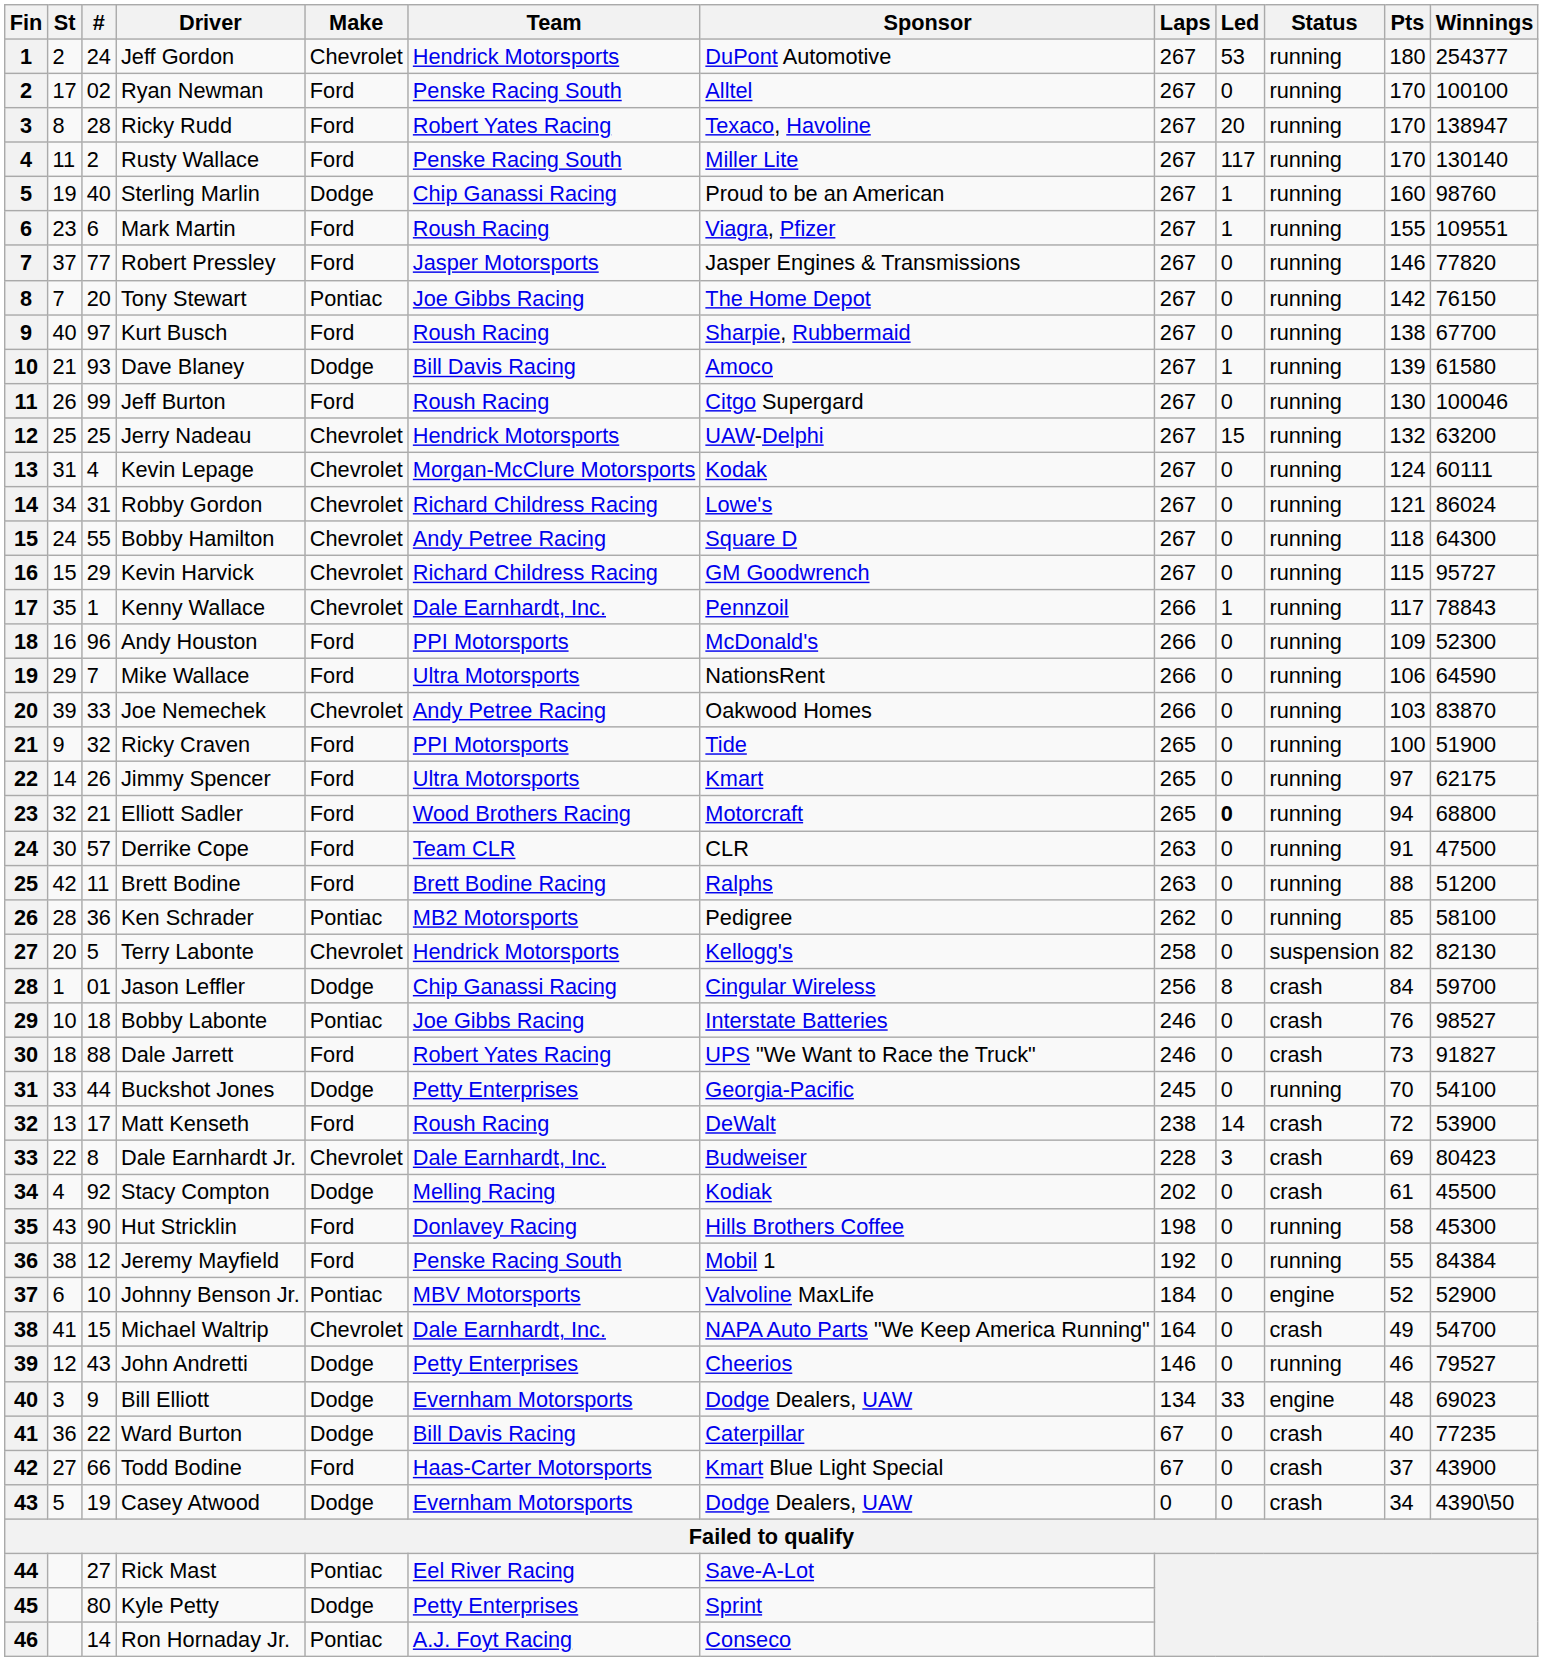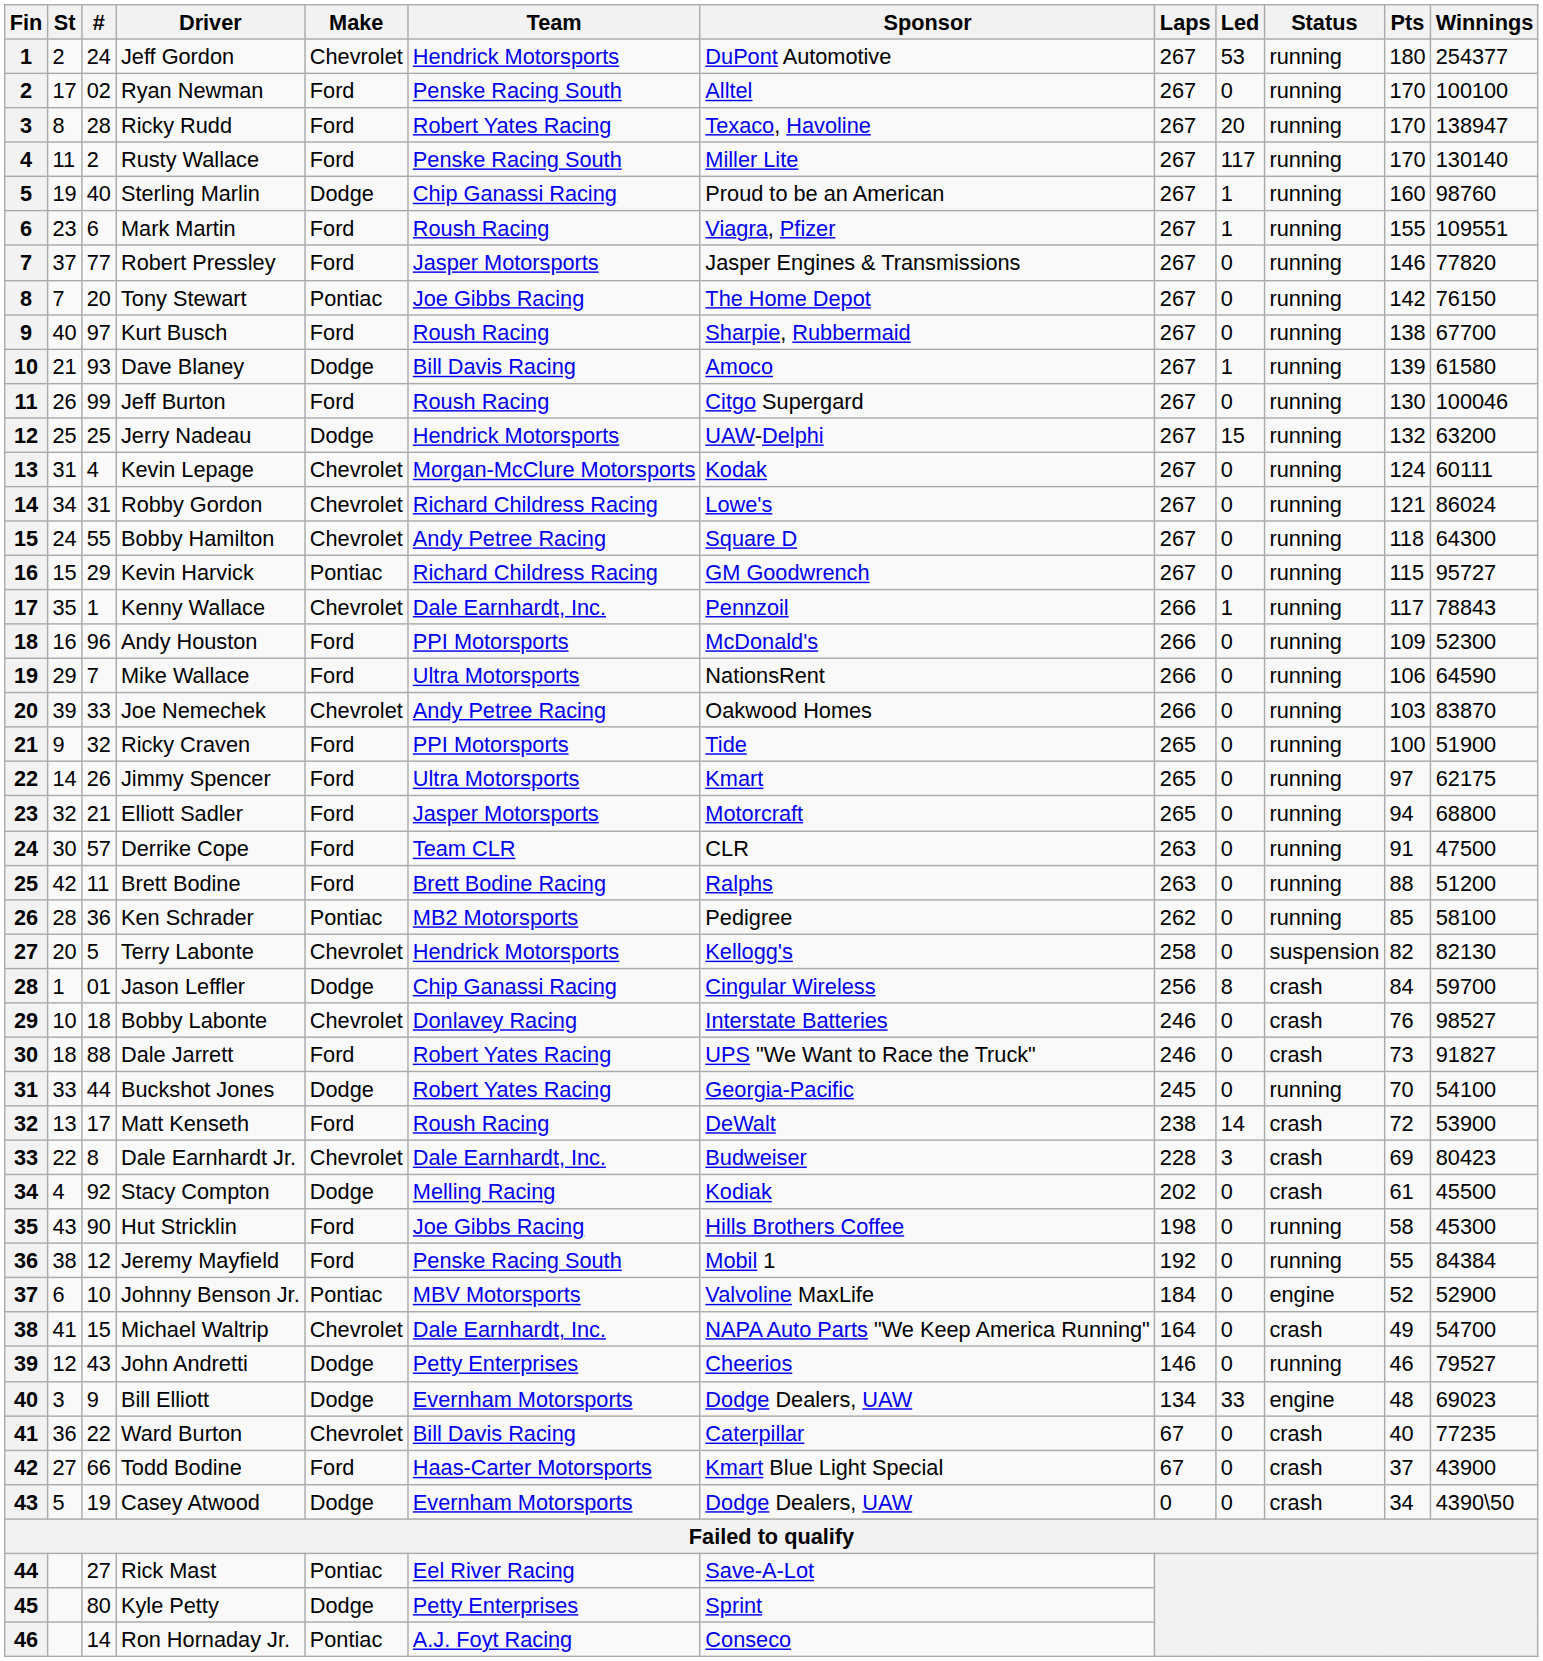Jerry Nadeau | Make: Chevrolet -> Dodge
Kevin Harvick | Make: Chevrolet -> Pontiac
Elliott Sadler | Team: Wood Brothers Racing -> Jasper Motorsports
Elliott Sadler | Led: bold -> normal
Bobby Labonte | Make: Pontiac -> Chevrolet
Bobby Labonte | Team: Joe Gibbs Racing -> Donlavey Racing
Buckshot Jones | Team: Petty Enterprises -> Robert Yates Racing
Hut Stricklin | Team: Donlavey Racing -> Joe Gibbs Racing
Ward Burton | Make: Dodge -> Chevrolet
